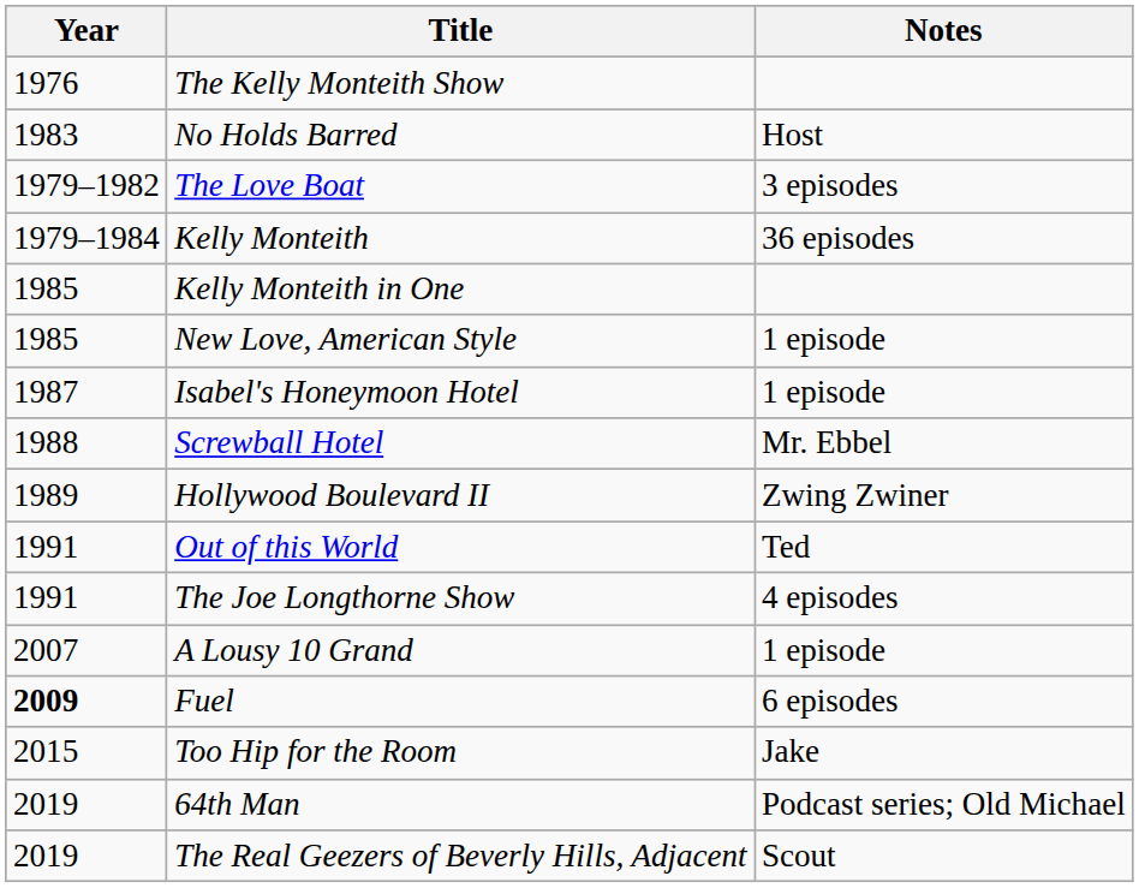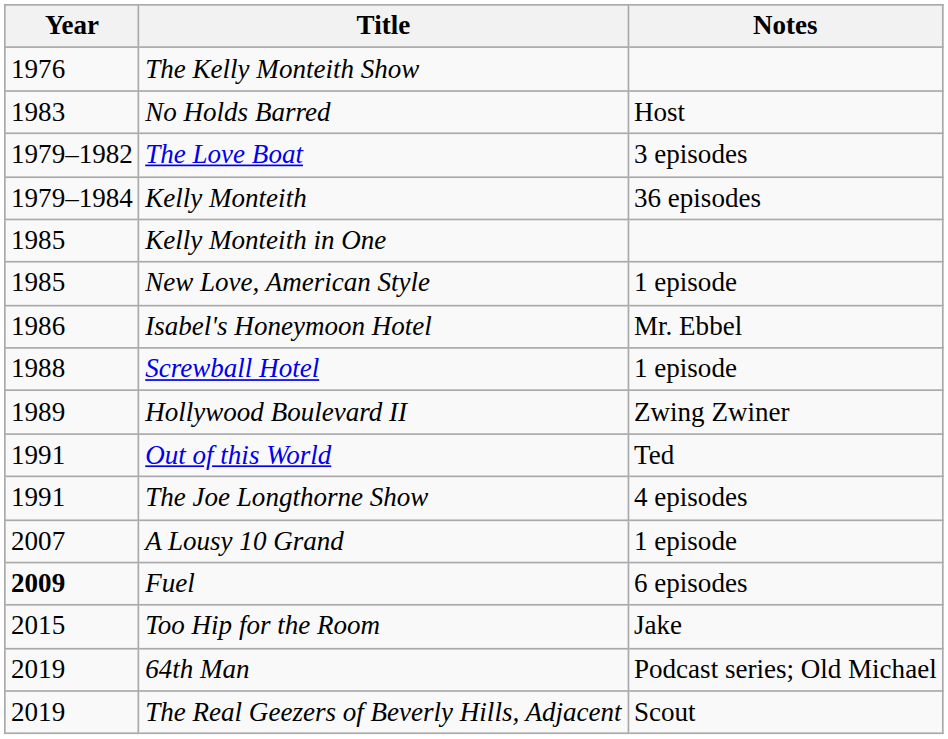Isabel's Honeymoon Hotel | Year: 1987 -> 1986
Isabel's Honeymoon Hotel | Notes: 1 episode -> Mr. Ebbel
Screwball Hotel | Notes: Mr. Ebbel -> 1 episode
